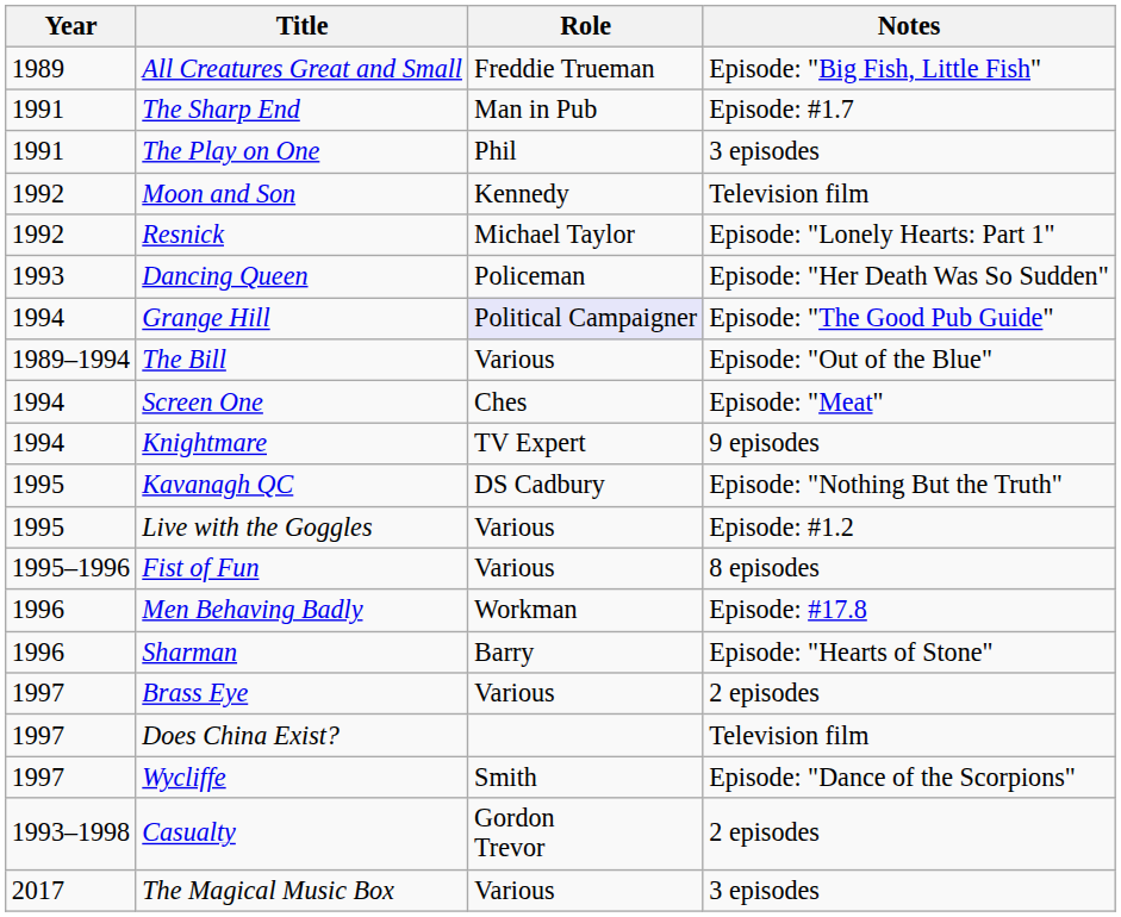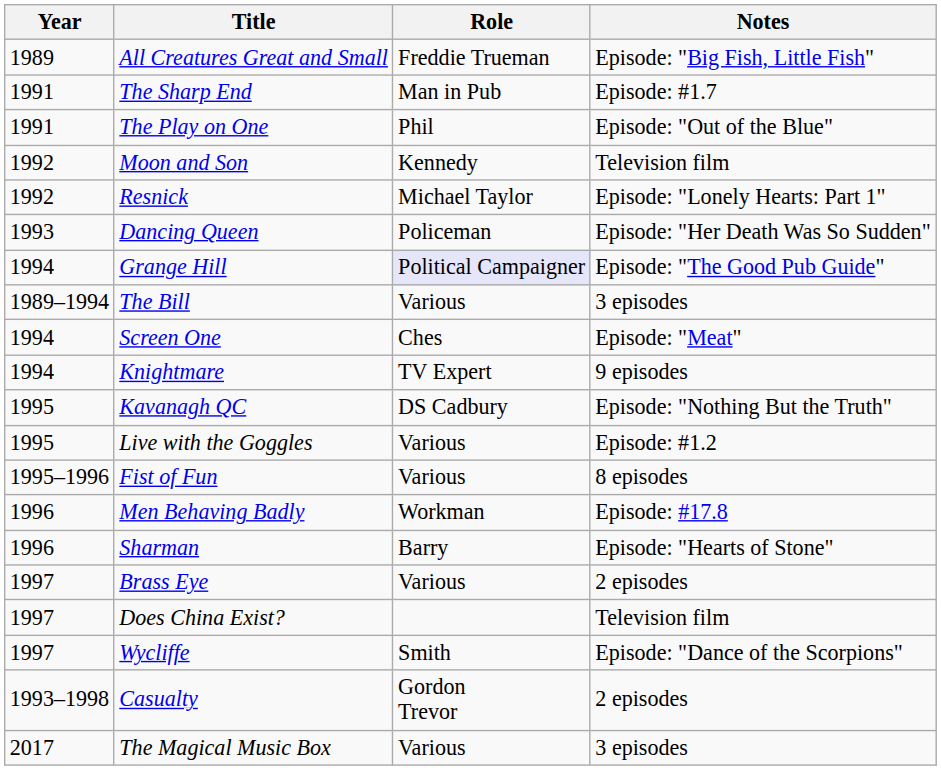The Play on One | Notes: 3 episodes -> Episode: "Out of the Blue"
The Bill | Notes: Episode: "Out of the Blue" -> 3 episodes
